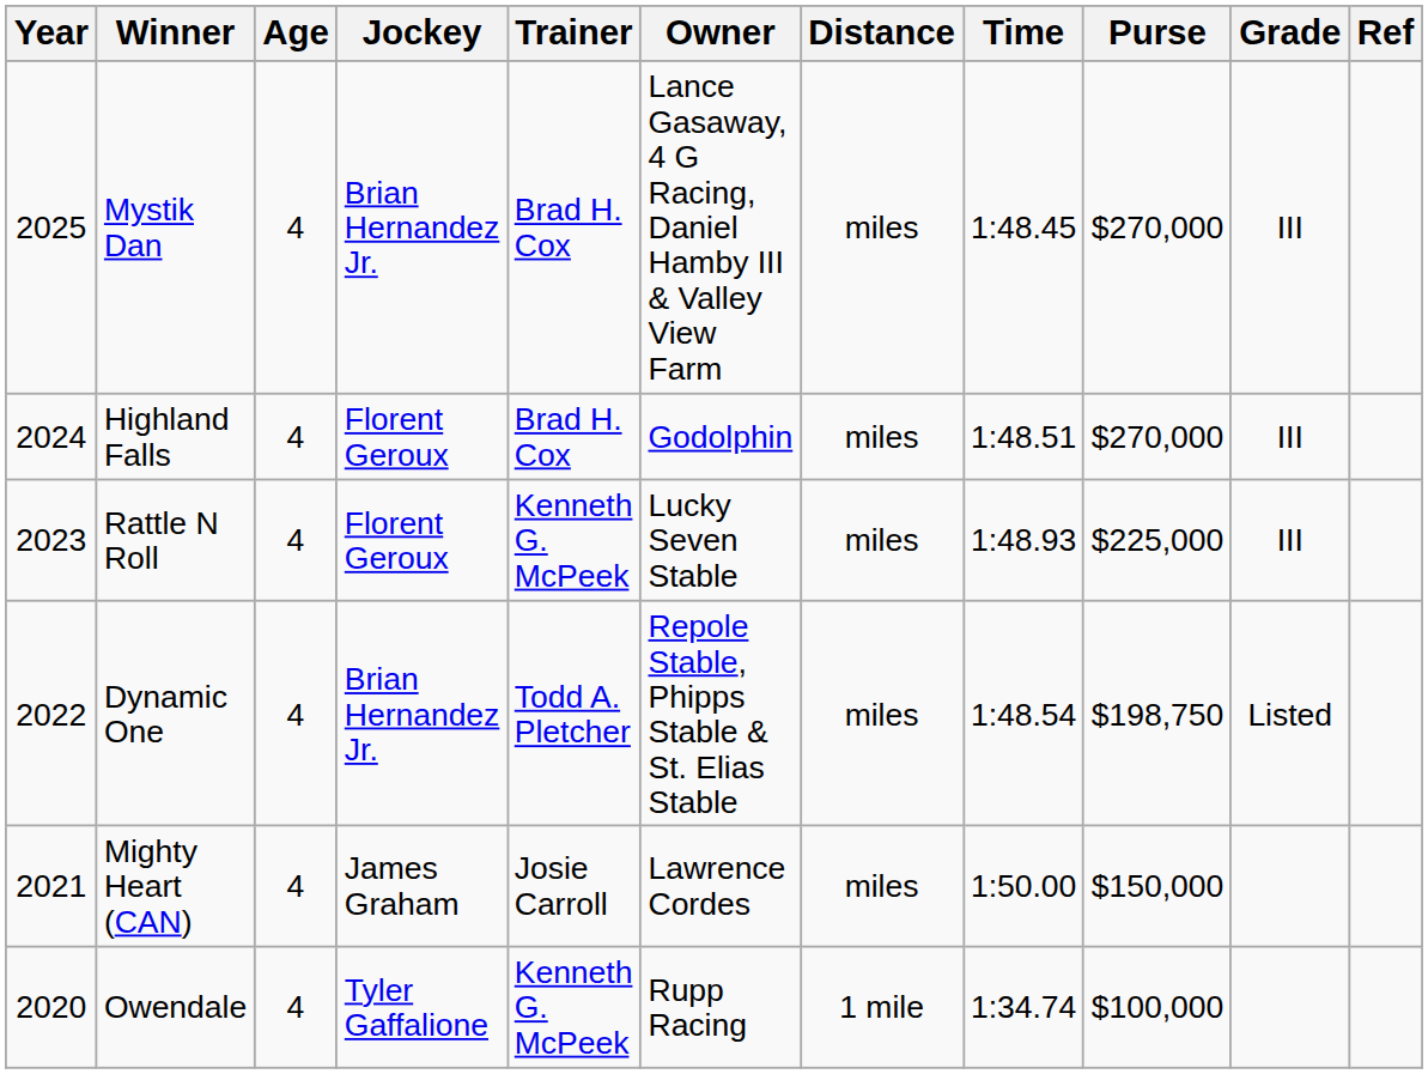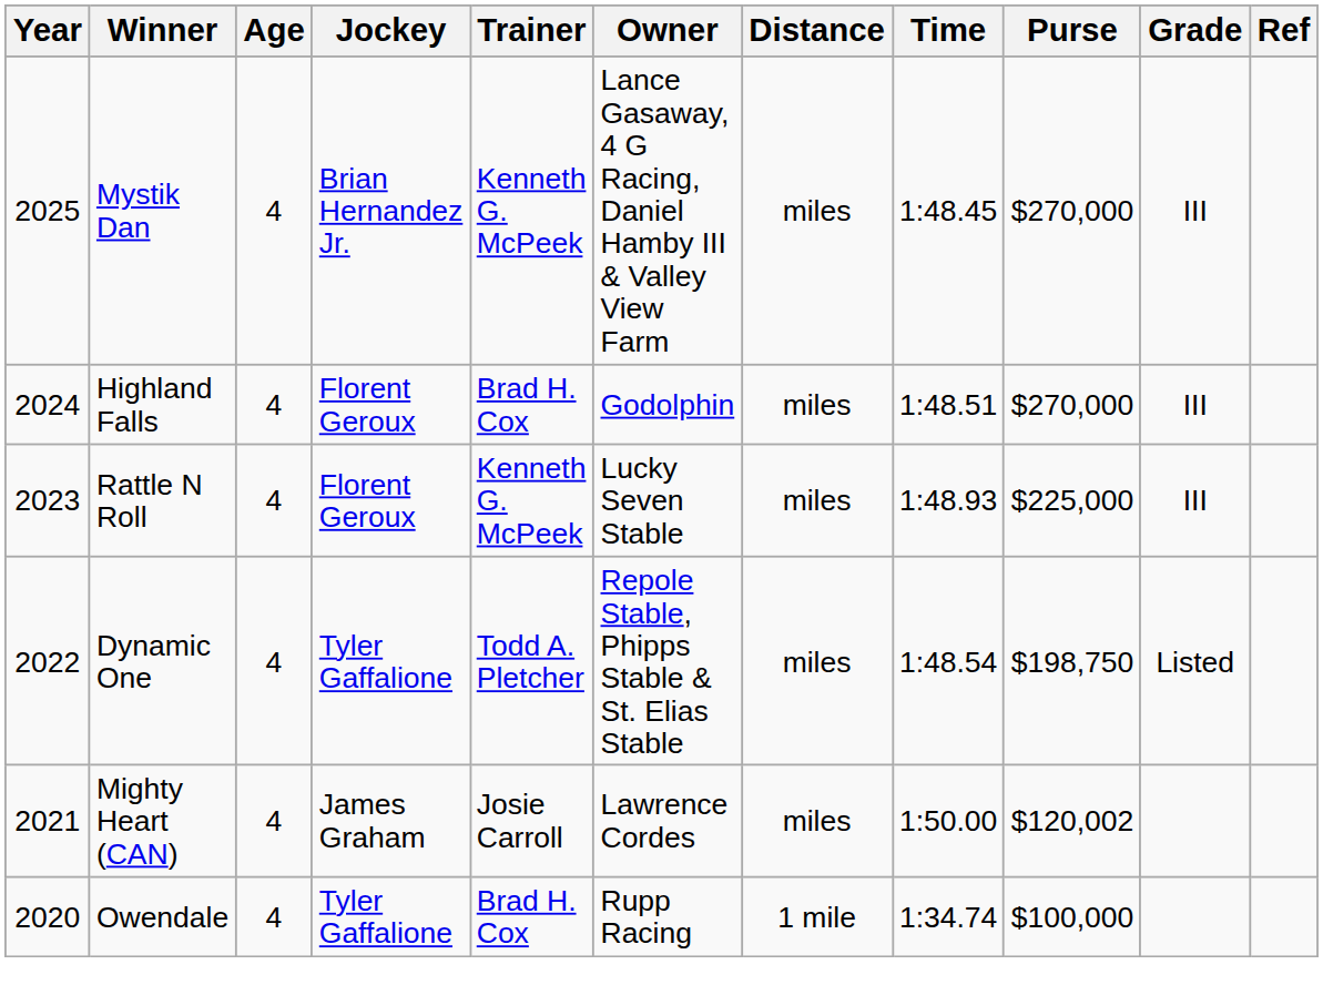Mystik Dan | Trainer: Brad H. Cox -> Kenneth G. McPeek
Dynamic One | Jockey: Brian Hernandez Jr. -> Tyler Gaffalione
Mighty Heart (CAN) | Purse: $150,000 -> $120,002
Owendale | Trainer: Kenneth G. McPeek -> Brad H. Cox
